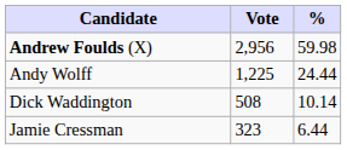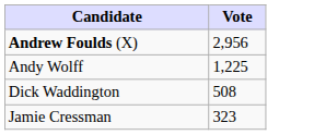- column: % | 59.98 | 24.44 | 10.14 | 6.44
